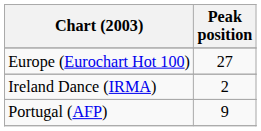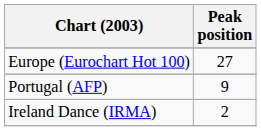rows swapped: Ireland Dance (IRMA) <-> Portugal (AFP)
